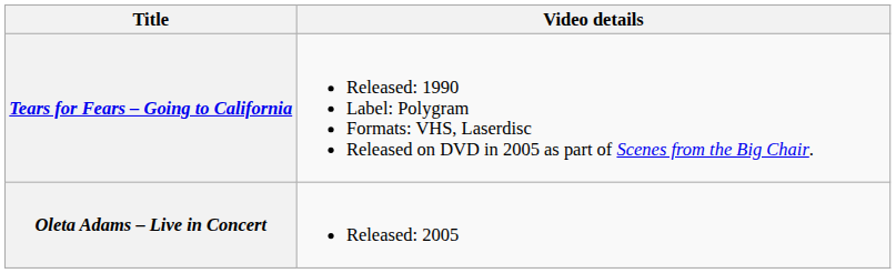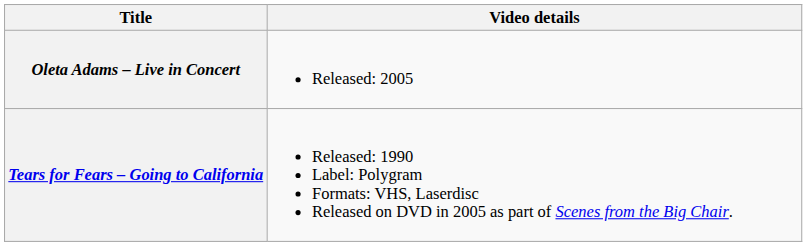rows swapped: Tears for Fears – Going to California <-> Oleta Adams – Live in Concert
